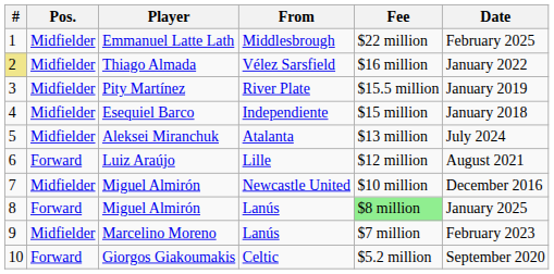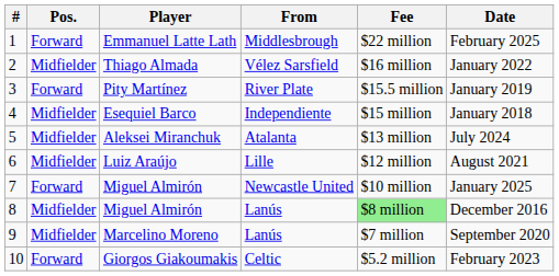Emmanuel Latte Lath | Pos.: Midfielder -> Forward
Thiago Almada | #: khaki background -> no background
Pity Martínez | Pos.: Midfielder -> Forward
Luiz Araújo | Pos.: Forward -> Midfielder
Miguel Almirón / Newcastle United | Pos.: Midfielder -> Forward
Miguel Almirón / Newcastle United | Date: December 2016 -> January 2025
Miguel Almirón / Lanús | Pos.: Forward -> Midfielder
Miguel Almirón / Lanús | Date: January 2025 -> December 2016
Marcelino Moreno | Date: February 2023 -> September 2020
Giorgos Giakoumakis | Date: September 2020 -> February 2023
